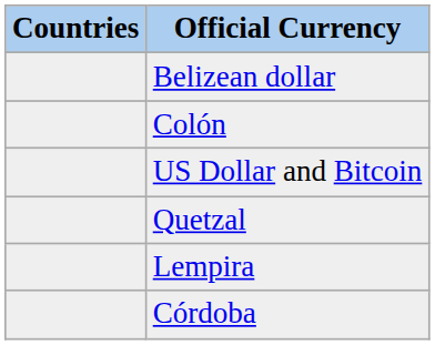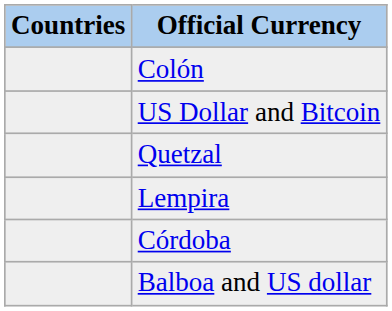- row: Belizean dollar
+ row: Balboa and US dollar
